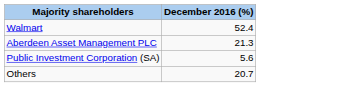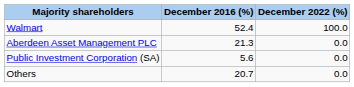+ column: December 2022 (%) | 100.0 | 0.0 | 0.0 | 0.0
